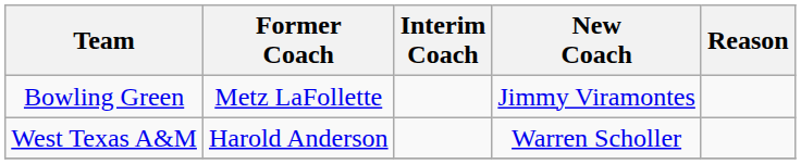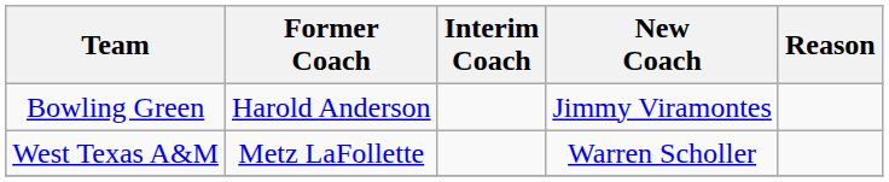Bowling Green | Former Coach: Metz LaFollette -> Harold Anderson
West Texas A&M | Former Coach: Harold Anderson -> Metz LaFollette
